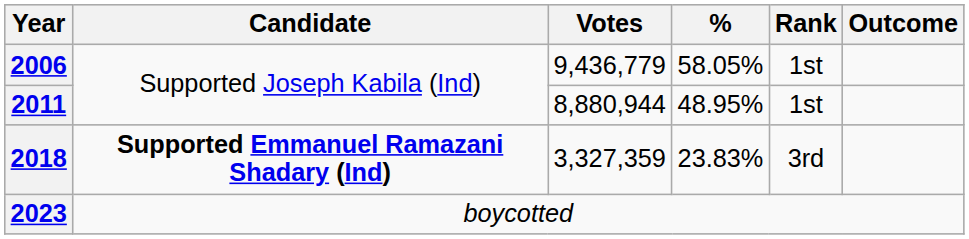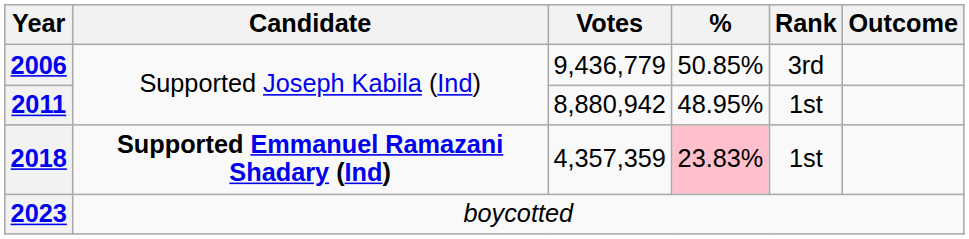2006 | %: 58.05% -> 50.85%
2006 | Rank: 1st -> 3rd
2011 | Votes: 8,880,944 -> 8,880,942
2018 | Votes: 3,327,359 -> 4,357,359
2018 | %: no background -> pink background
2018 | Rank: 3rd -> 1st
